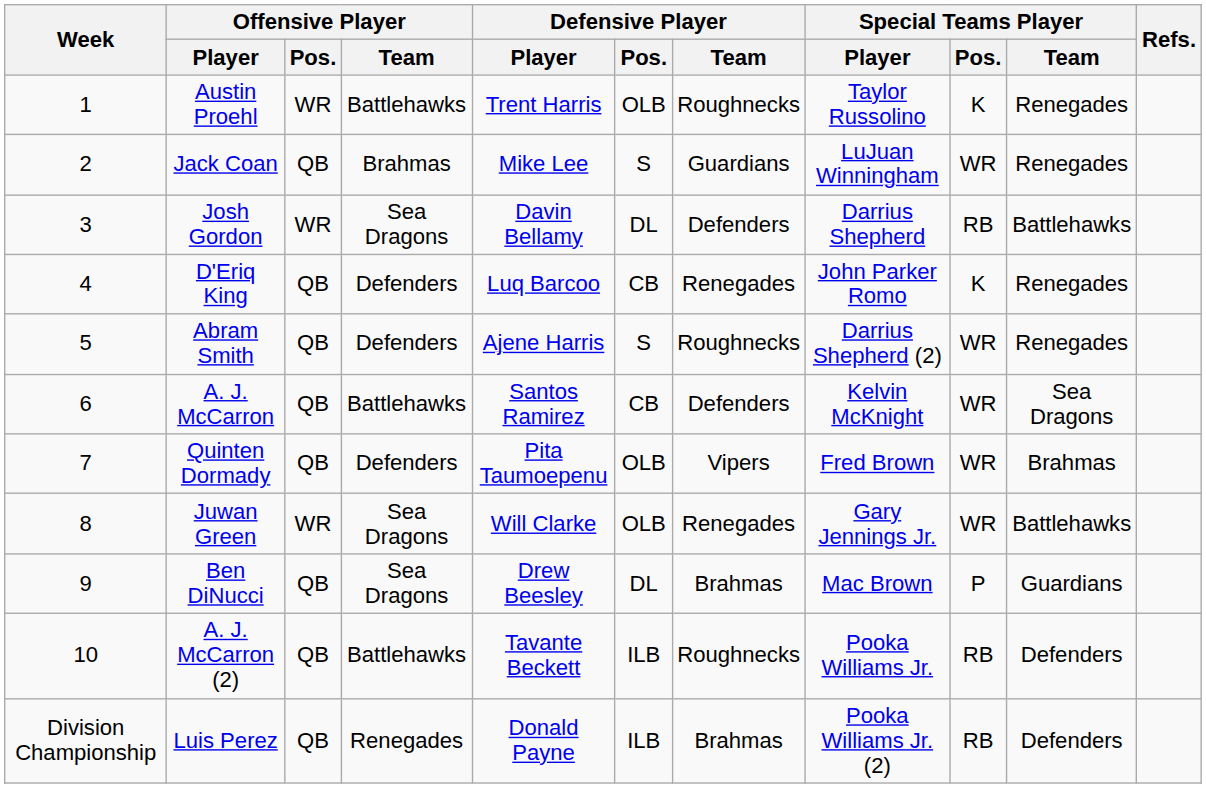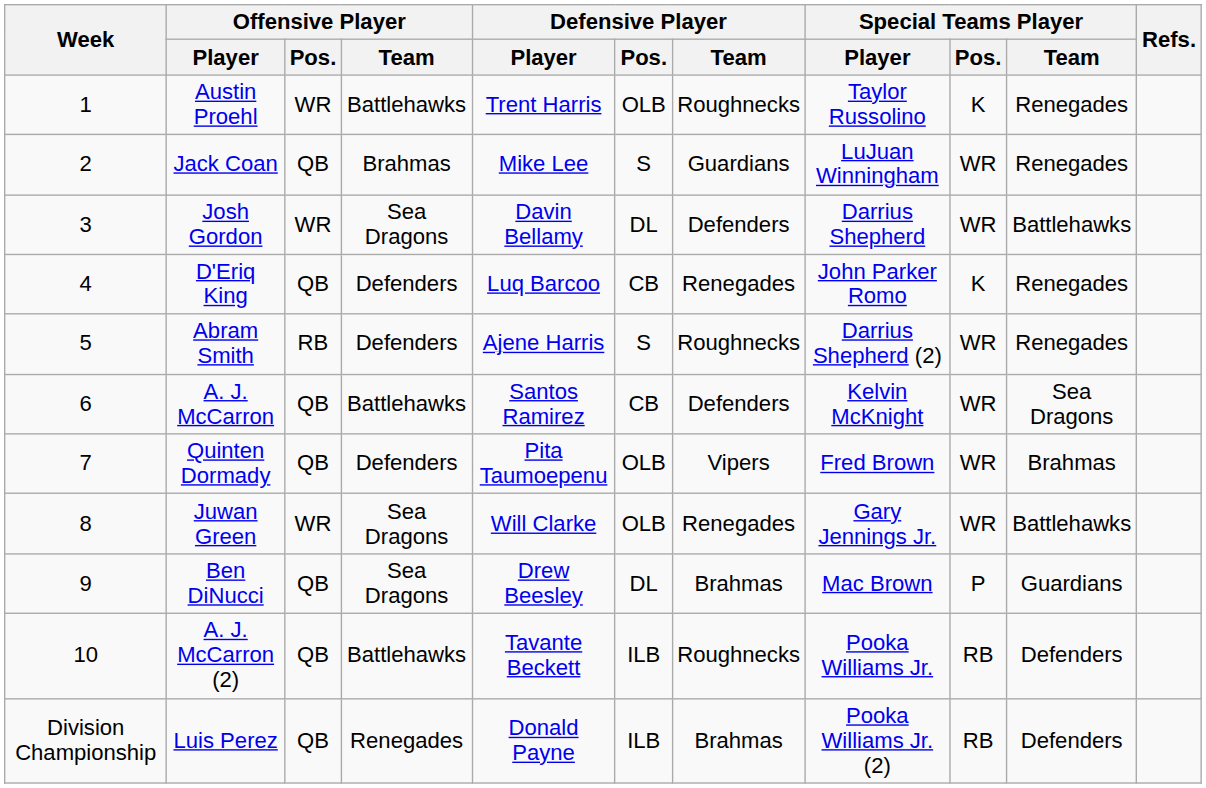Josh Gordon | Special Teams Player / Pos.: RB -> WR
Abram Smith | Offensive Player / Pos.: QB -> RB
